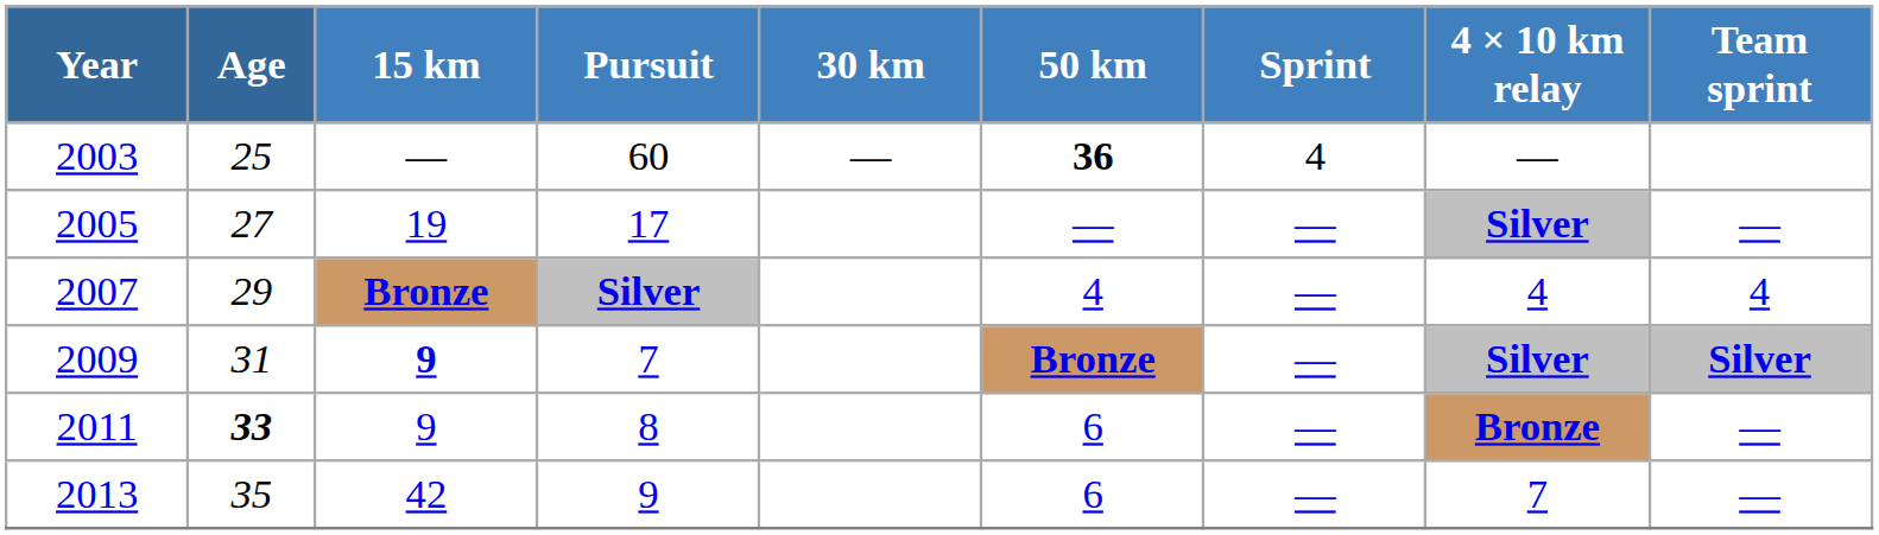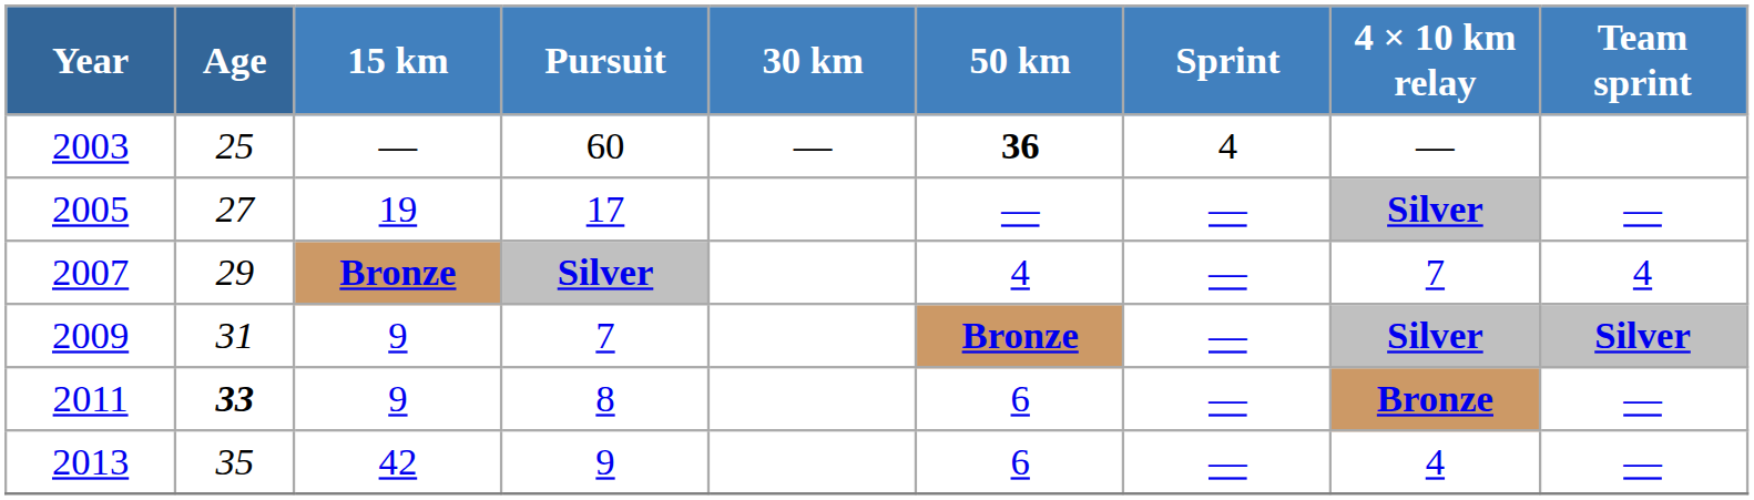2007 | 4 × 10 km relay: 4 -> 7
2009 | 15 km: bold -> normal
2013 | 4 × 10 km relay: 7 -> 4
